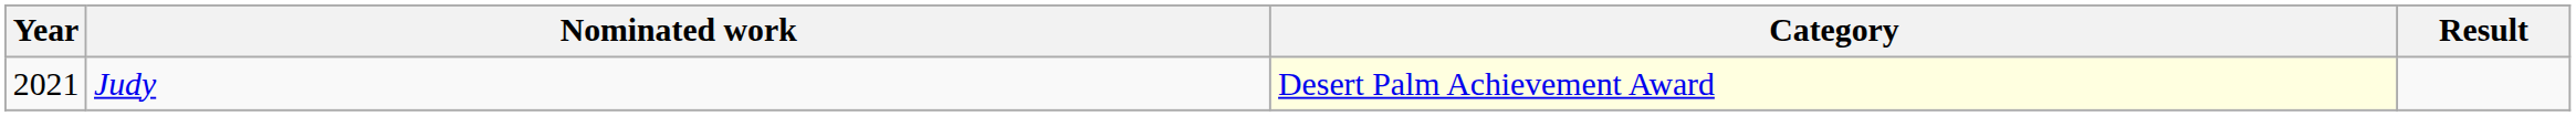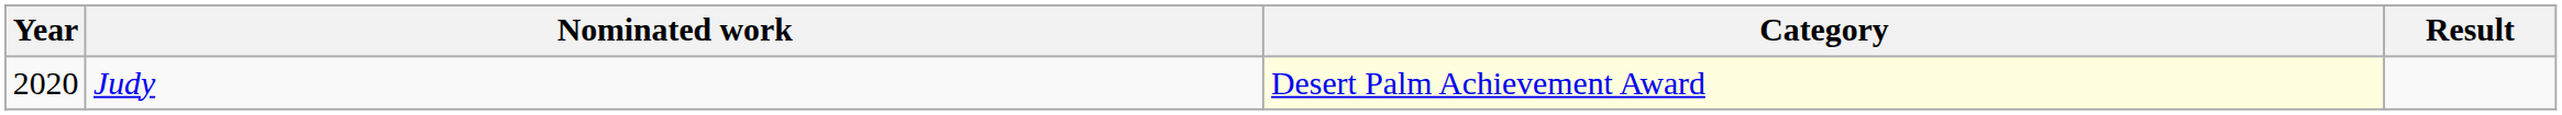Judy | Year: 2021 -> 2020
